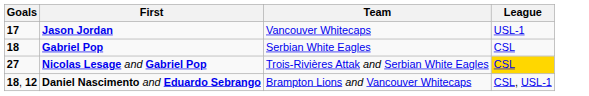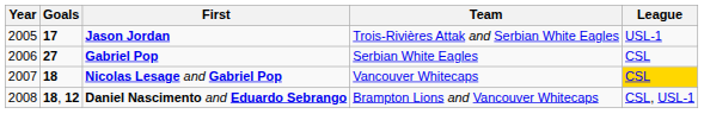+ column: Year | 2005 | 2006 | 2007 | 2008
Jason Jordan | Team: Vancouver Whitecaps -> Trois-Rivières Attak and Serbian White Eagles
Gabriel Pop | Goals: 18 -> 27
Nicolas Lesage and Gabriel Pop | Goals: 27 -> 18
Nicolas Lesage and Gabriel Pop | Team: Trois-Rivières Attak and Serbian White Eagles -> Vancouver Whitecaps
